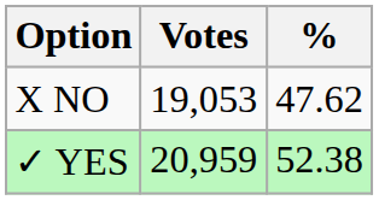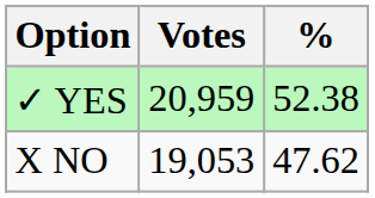rows swapped: ✓ YES <-> X NO
